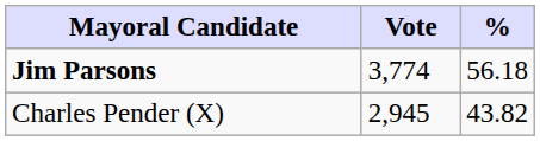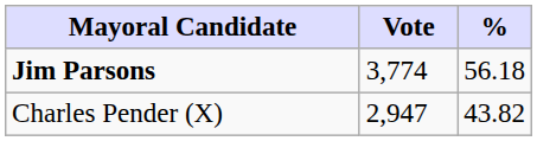Charles Pender (X) | Vote: 2,945 -> 2,947
